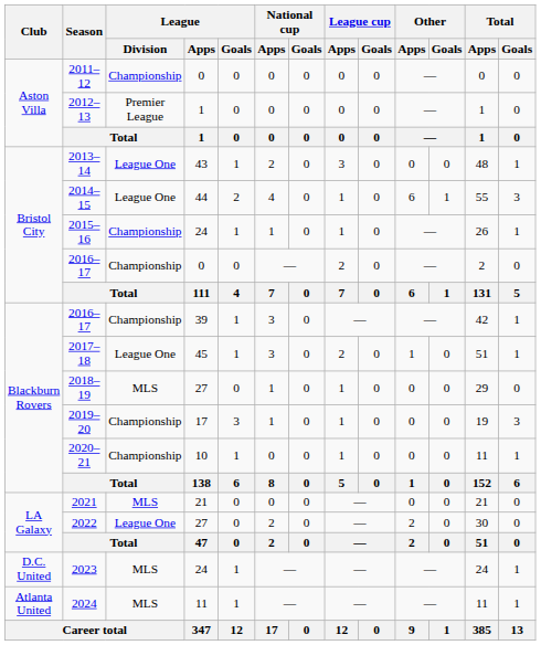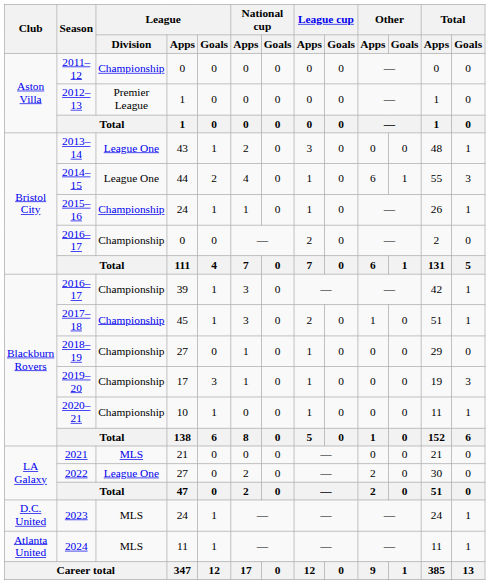2017–18 | League / Division: League One -> Championship
2018–19 | League / Division: MLS -> Championship
